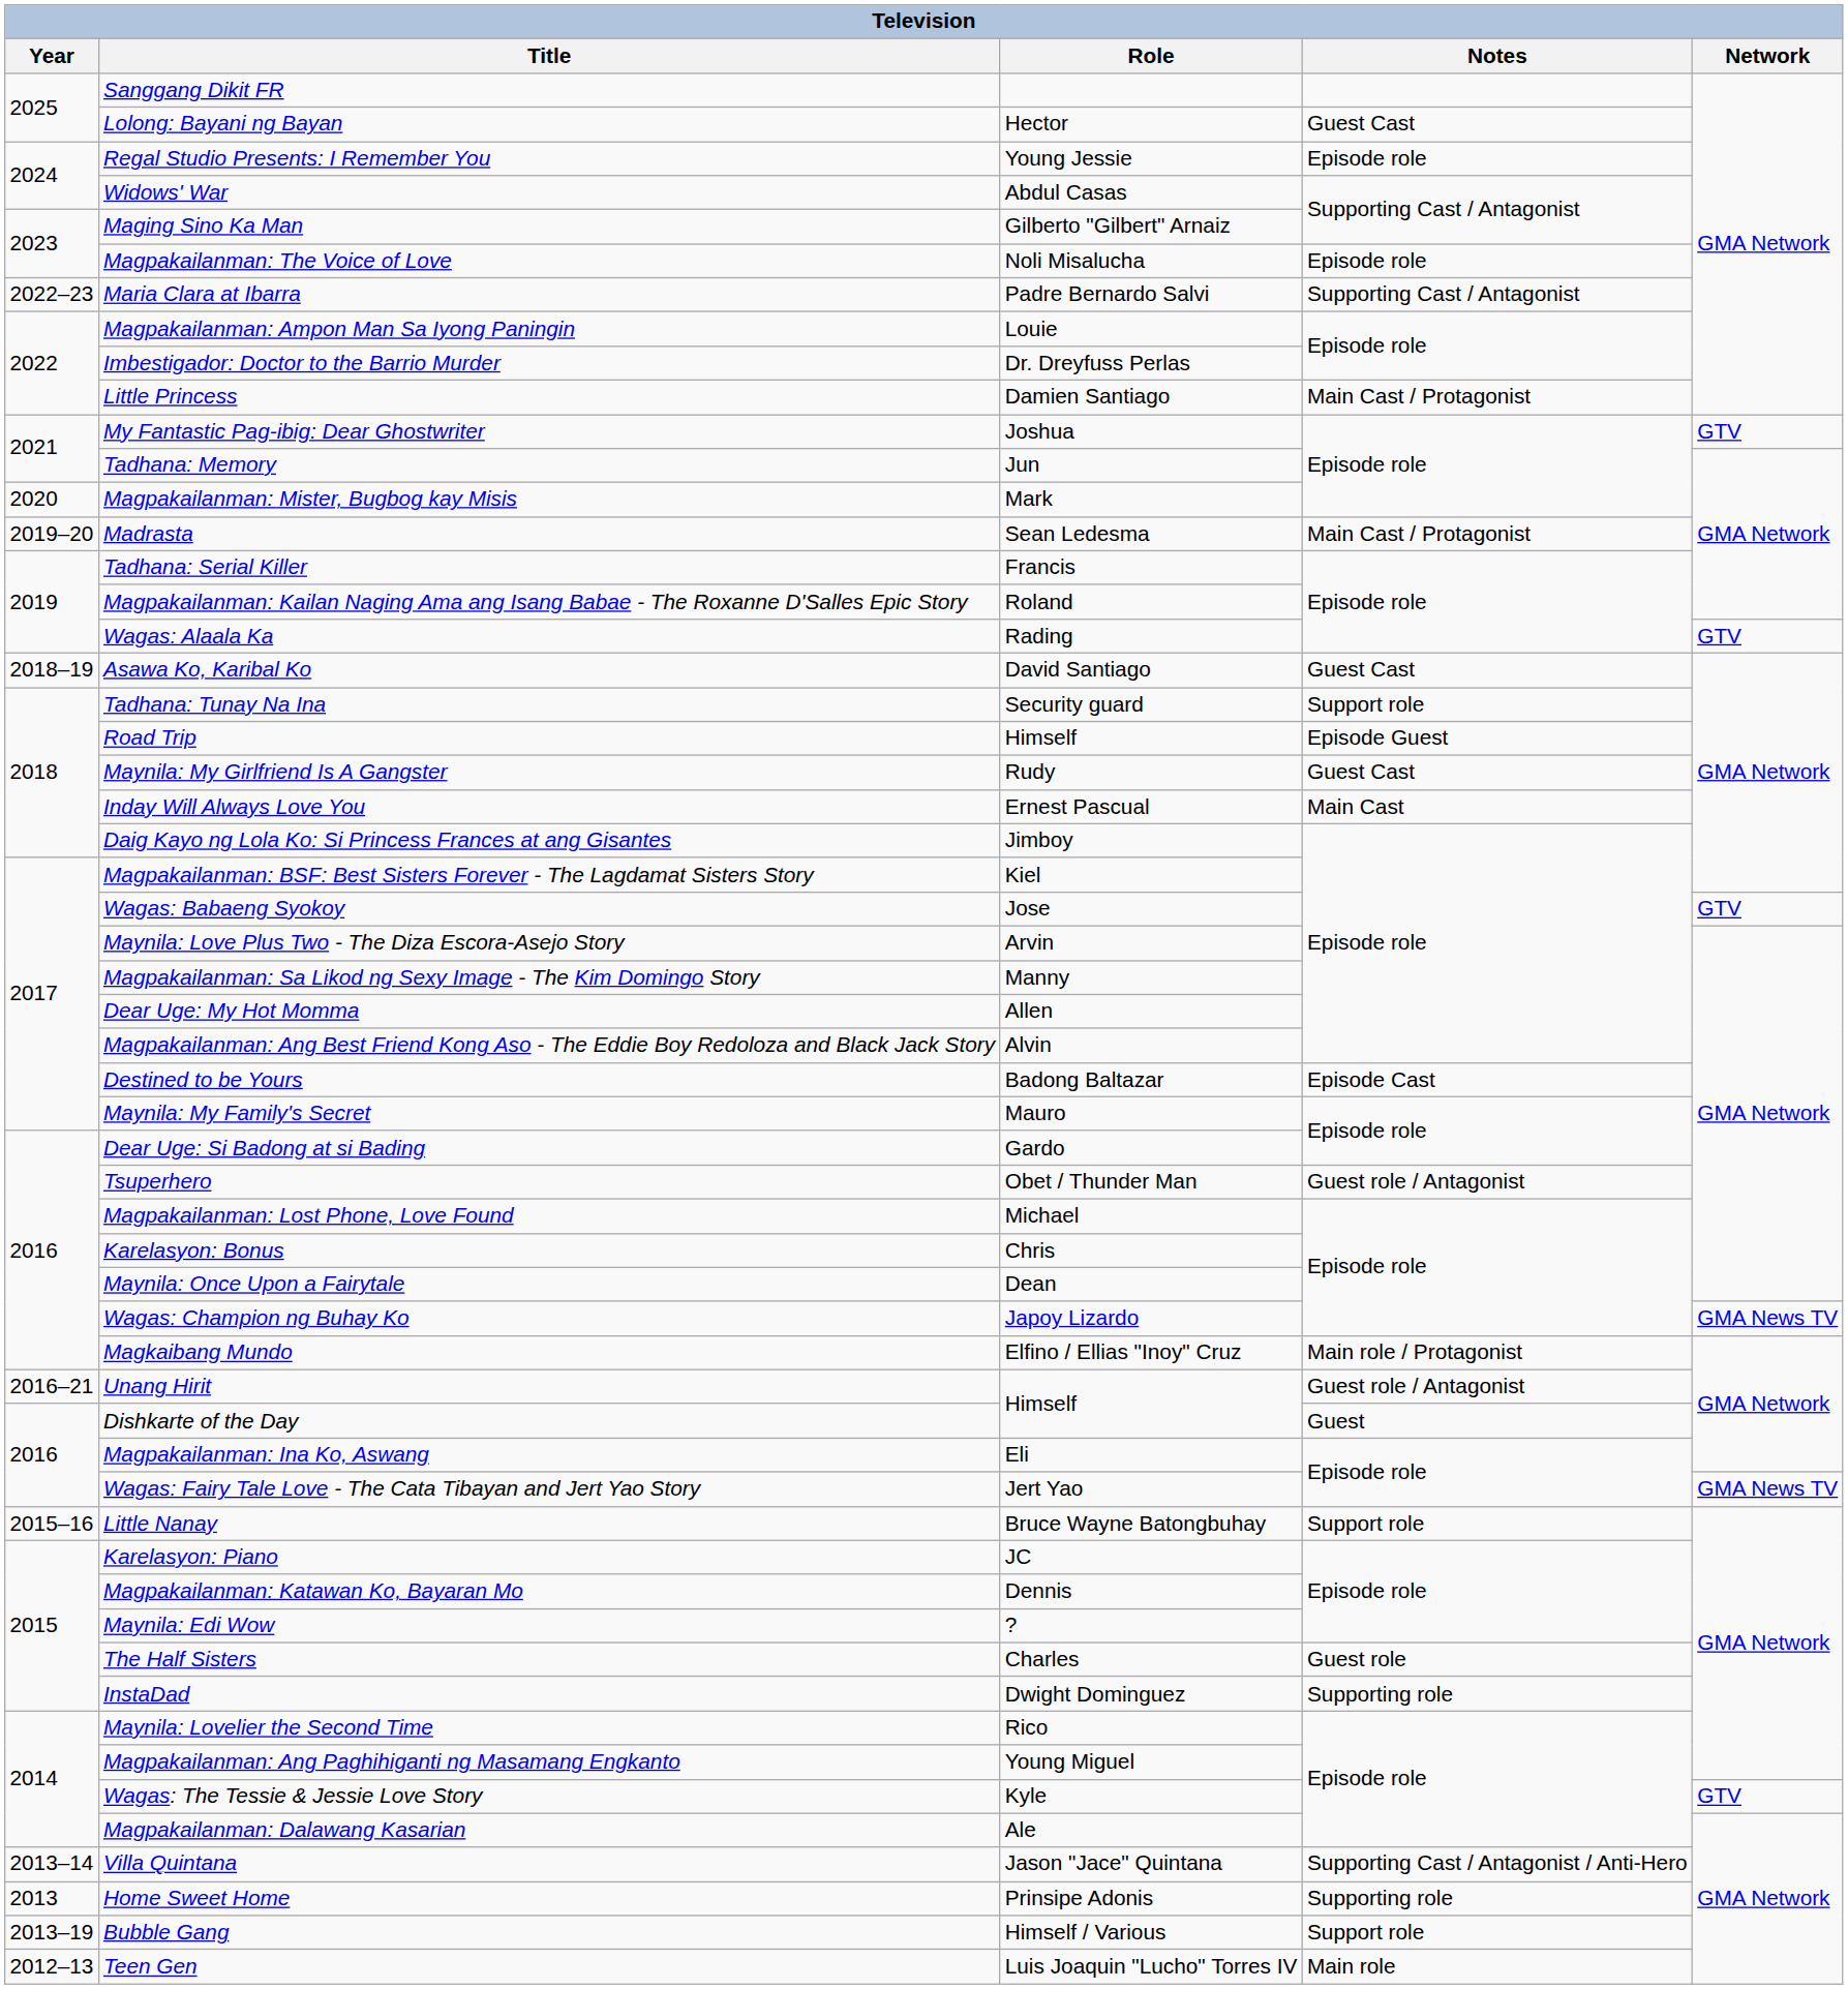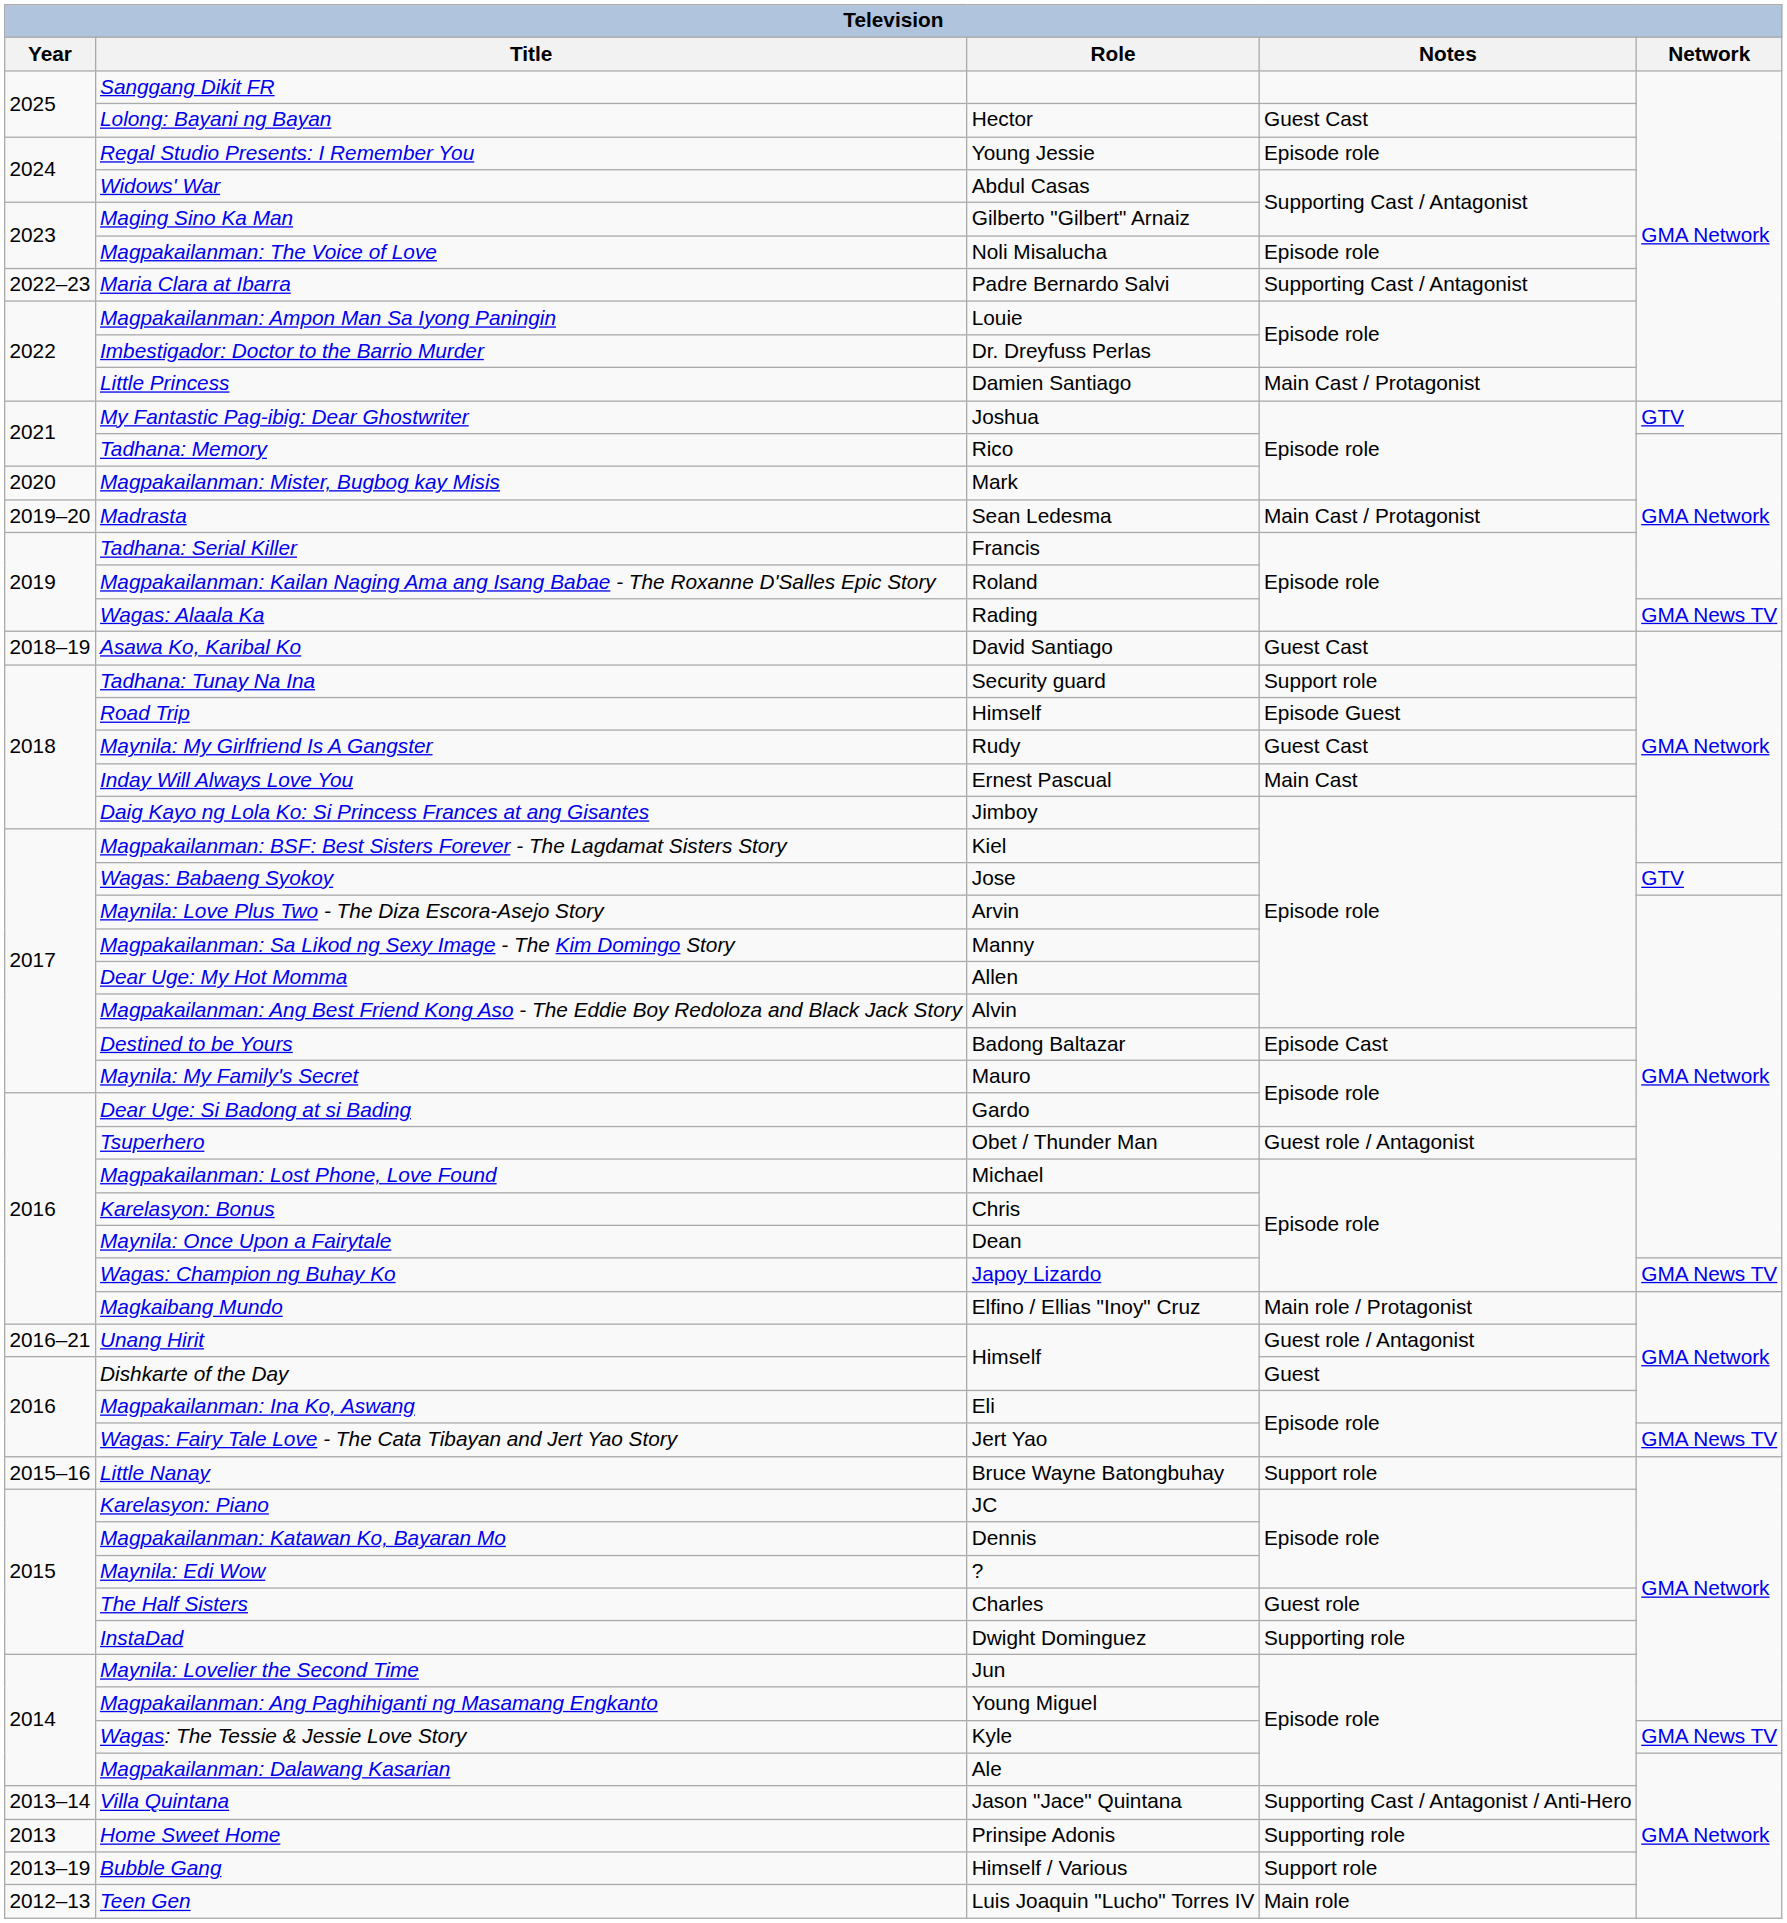Tadhana: Memory | Role: Jun -> Rico
Wagas: Alaala Ka | Network: GTV -> GMA News TV
Maynila: Lovelier the Second Time | Role: Rico -> Jun
Wagas: The Tessie & Jessie Love Story | Network: GTV -> GMA News TV
